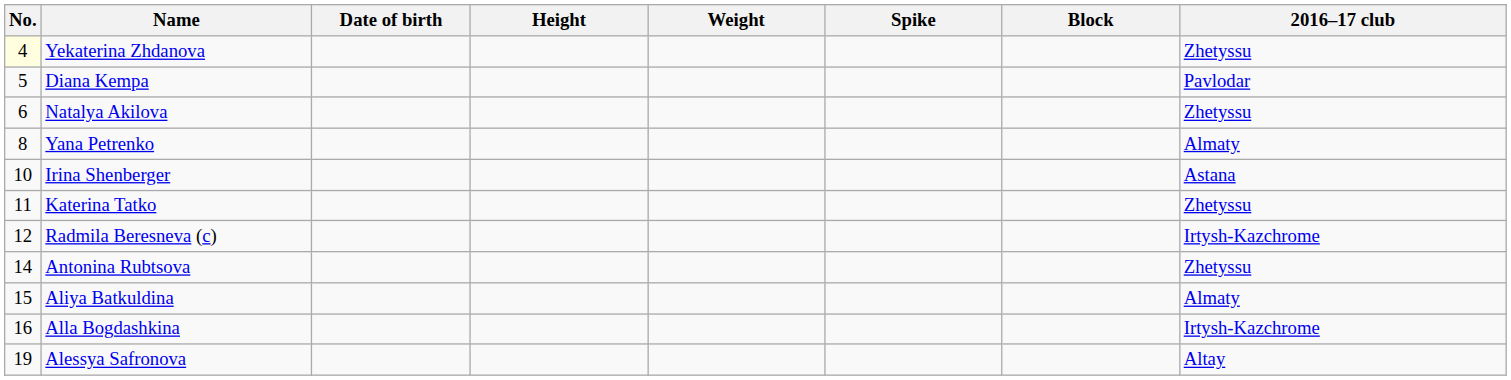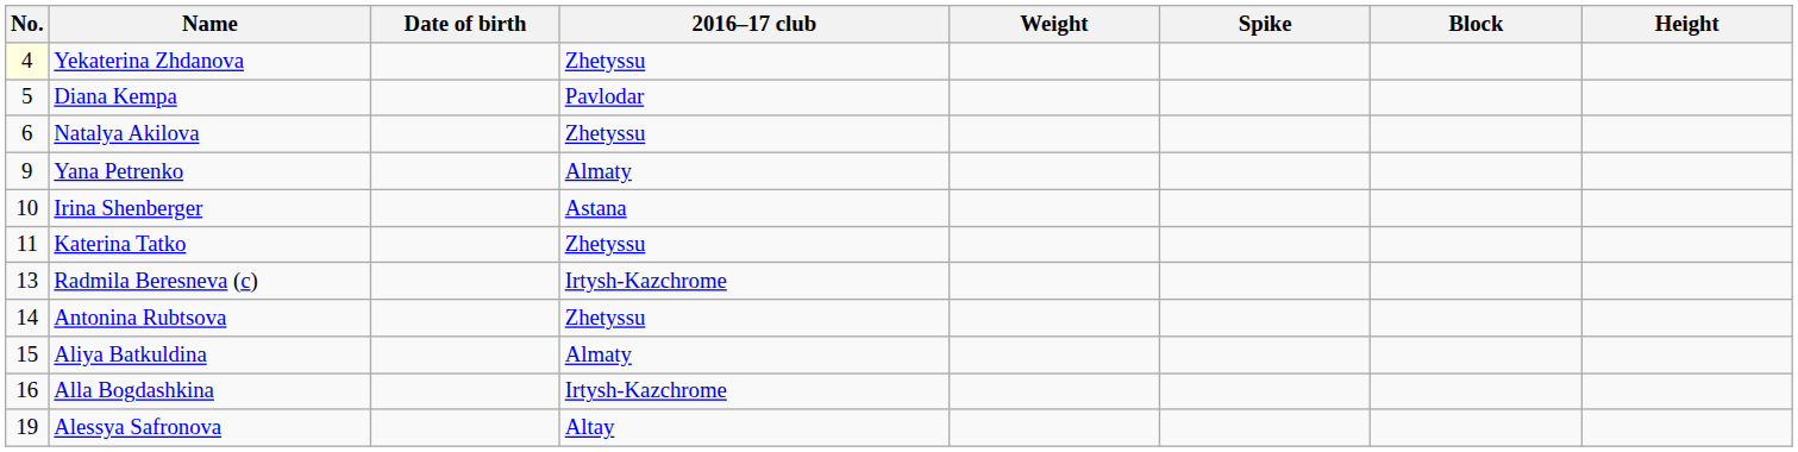columns swapped: Height <-> 2016–17 club
Yana Petrenko | No.: 8 -> 9
Radmila Beresneva (c) | No.: 12 -> 13
